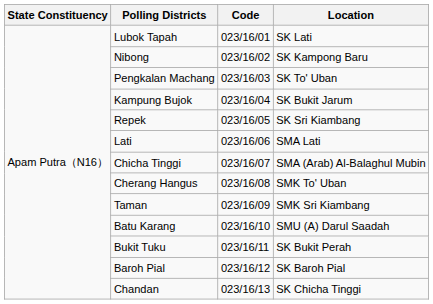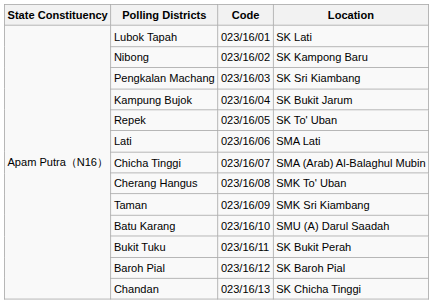Pengkalan Machang | Location: SK To' Uban -> SK Sri Kiambang
Repek | Location: SK Sri Kiambang -> SK To' Uban
